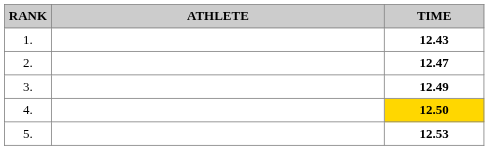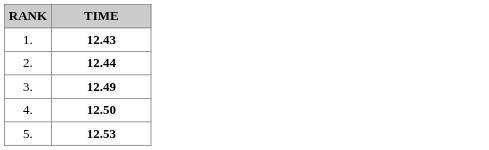- column: ATHLETE
2. | TIME: 12.47 -> 12.44
4. | TIME: gold background -> no background
